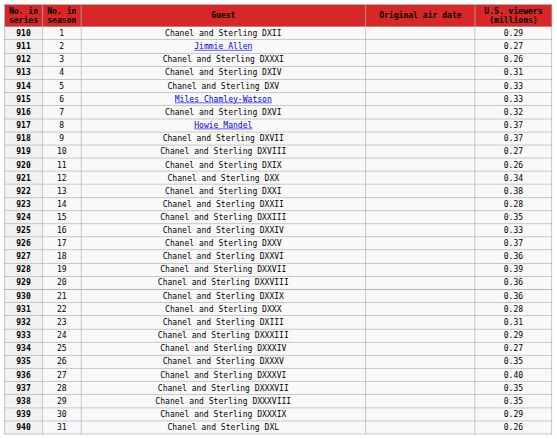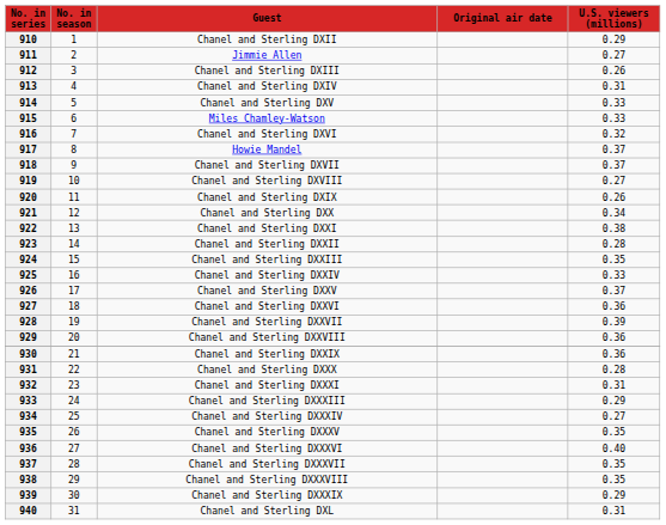912 | Guest: Chanel and Sterling DXXXI -> Chanel and Sterling DXIII
932 | Guest: Chanel and Sterling DXIII -> Chanel and Sterling DXXXI
940 | U.S. viewers (millions): 0.26 -> 0.31
